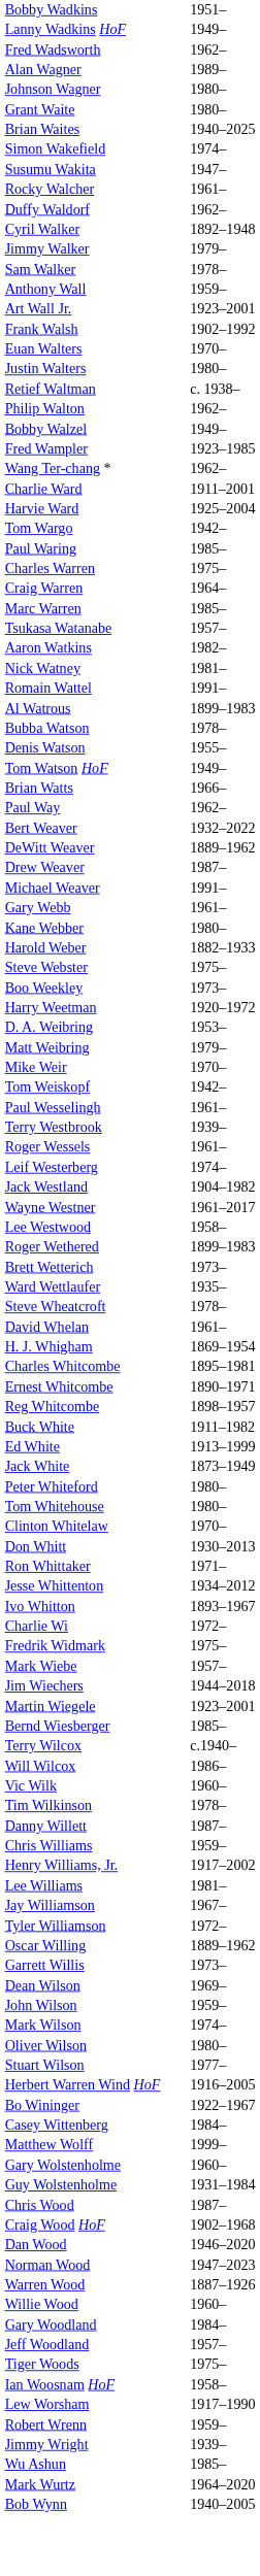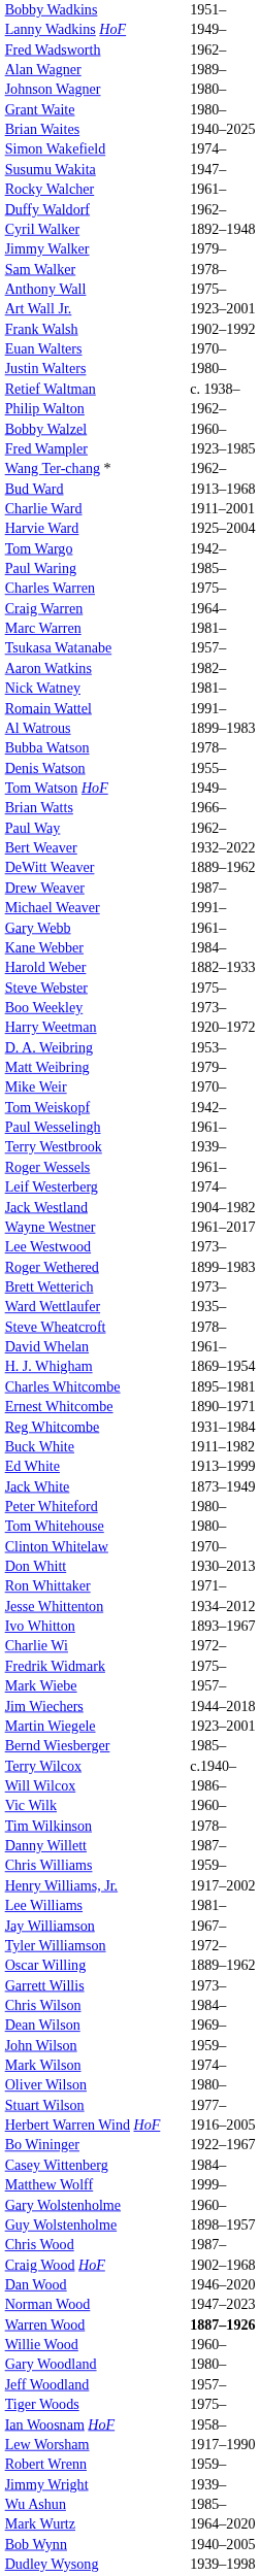Anthony Wall | column 2: 1959– -> 1975–
Bobby Walzel | column 2: 1949– -> 1960–
+ row: Bud Ward | 1913–1968
Marc Warren | column 2: 1985– -> 1981–
Kane Webber | column 2: 1980– -> 1984–
Lee Westwood | column 2: 1958– -> 1973–
Reg Whitcombe | column 2: 1898–1957 -> 1931–1984
+ row: Chris Wilson | 1984–
Guy Wolstenholme | column 2: 1931–1984 -> 1898–1957
Warren Wood | column 2: normal -> bold
Gary Woodland | column 2: 1984– -> 1980–
+ row: Dudley Wysong | 1939–1998
